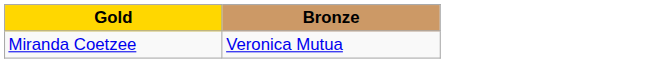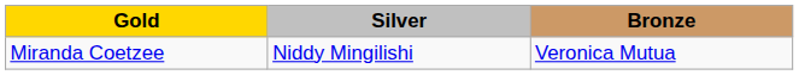+ column: Silver | Niddy Mingilishi
